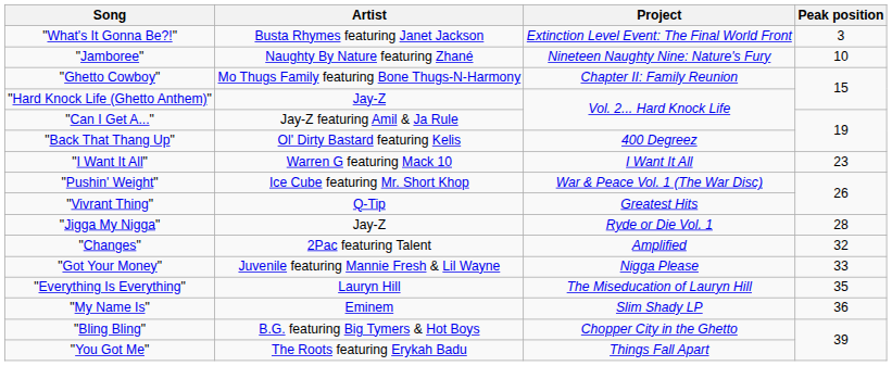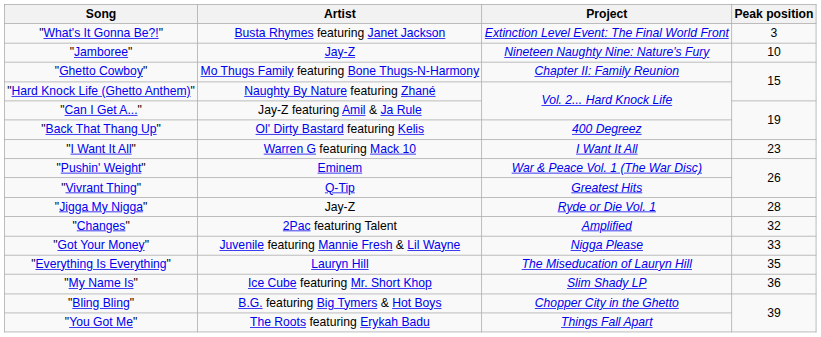"Jamboree" | Artist: Naughty By Nature featuring Zhané -> Jay-Z
"Hard Knock Life (Ghetto Anthem)" | Artist: Jay-Z -> Naughty By Nature featuring Zhané
"Pushin' Weight" | Artist: Ice Cube featuring Mr. Short Khop -> Eminem
"My Name Is" | Artist: Eminem -> Ice Cube featuring Mr. Short Khop
